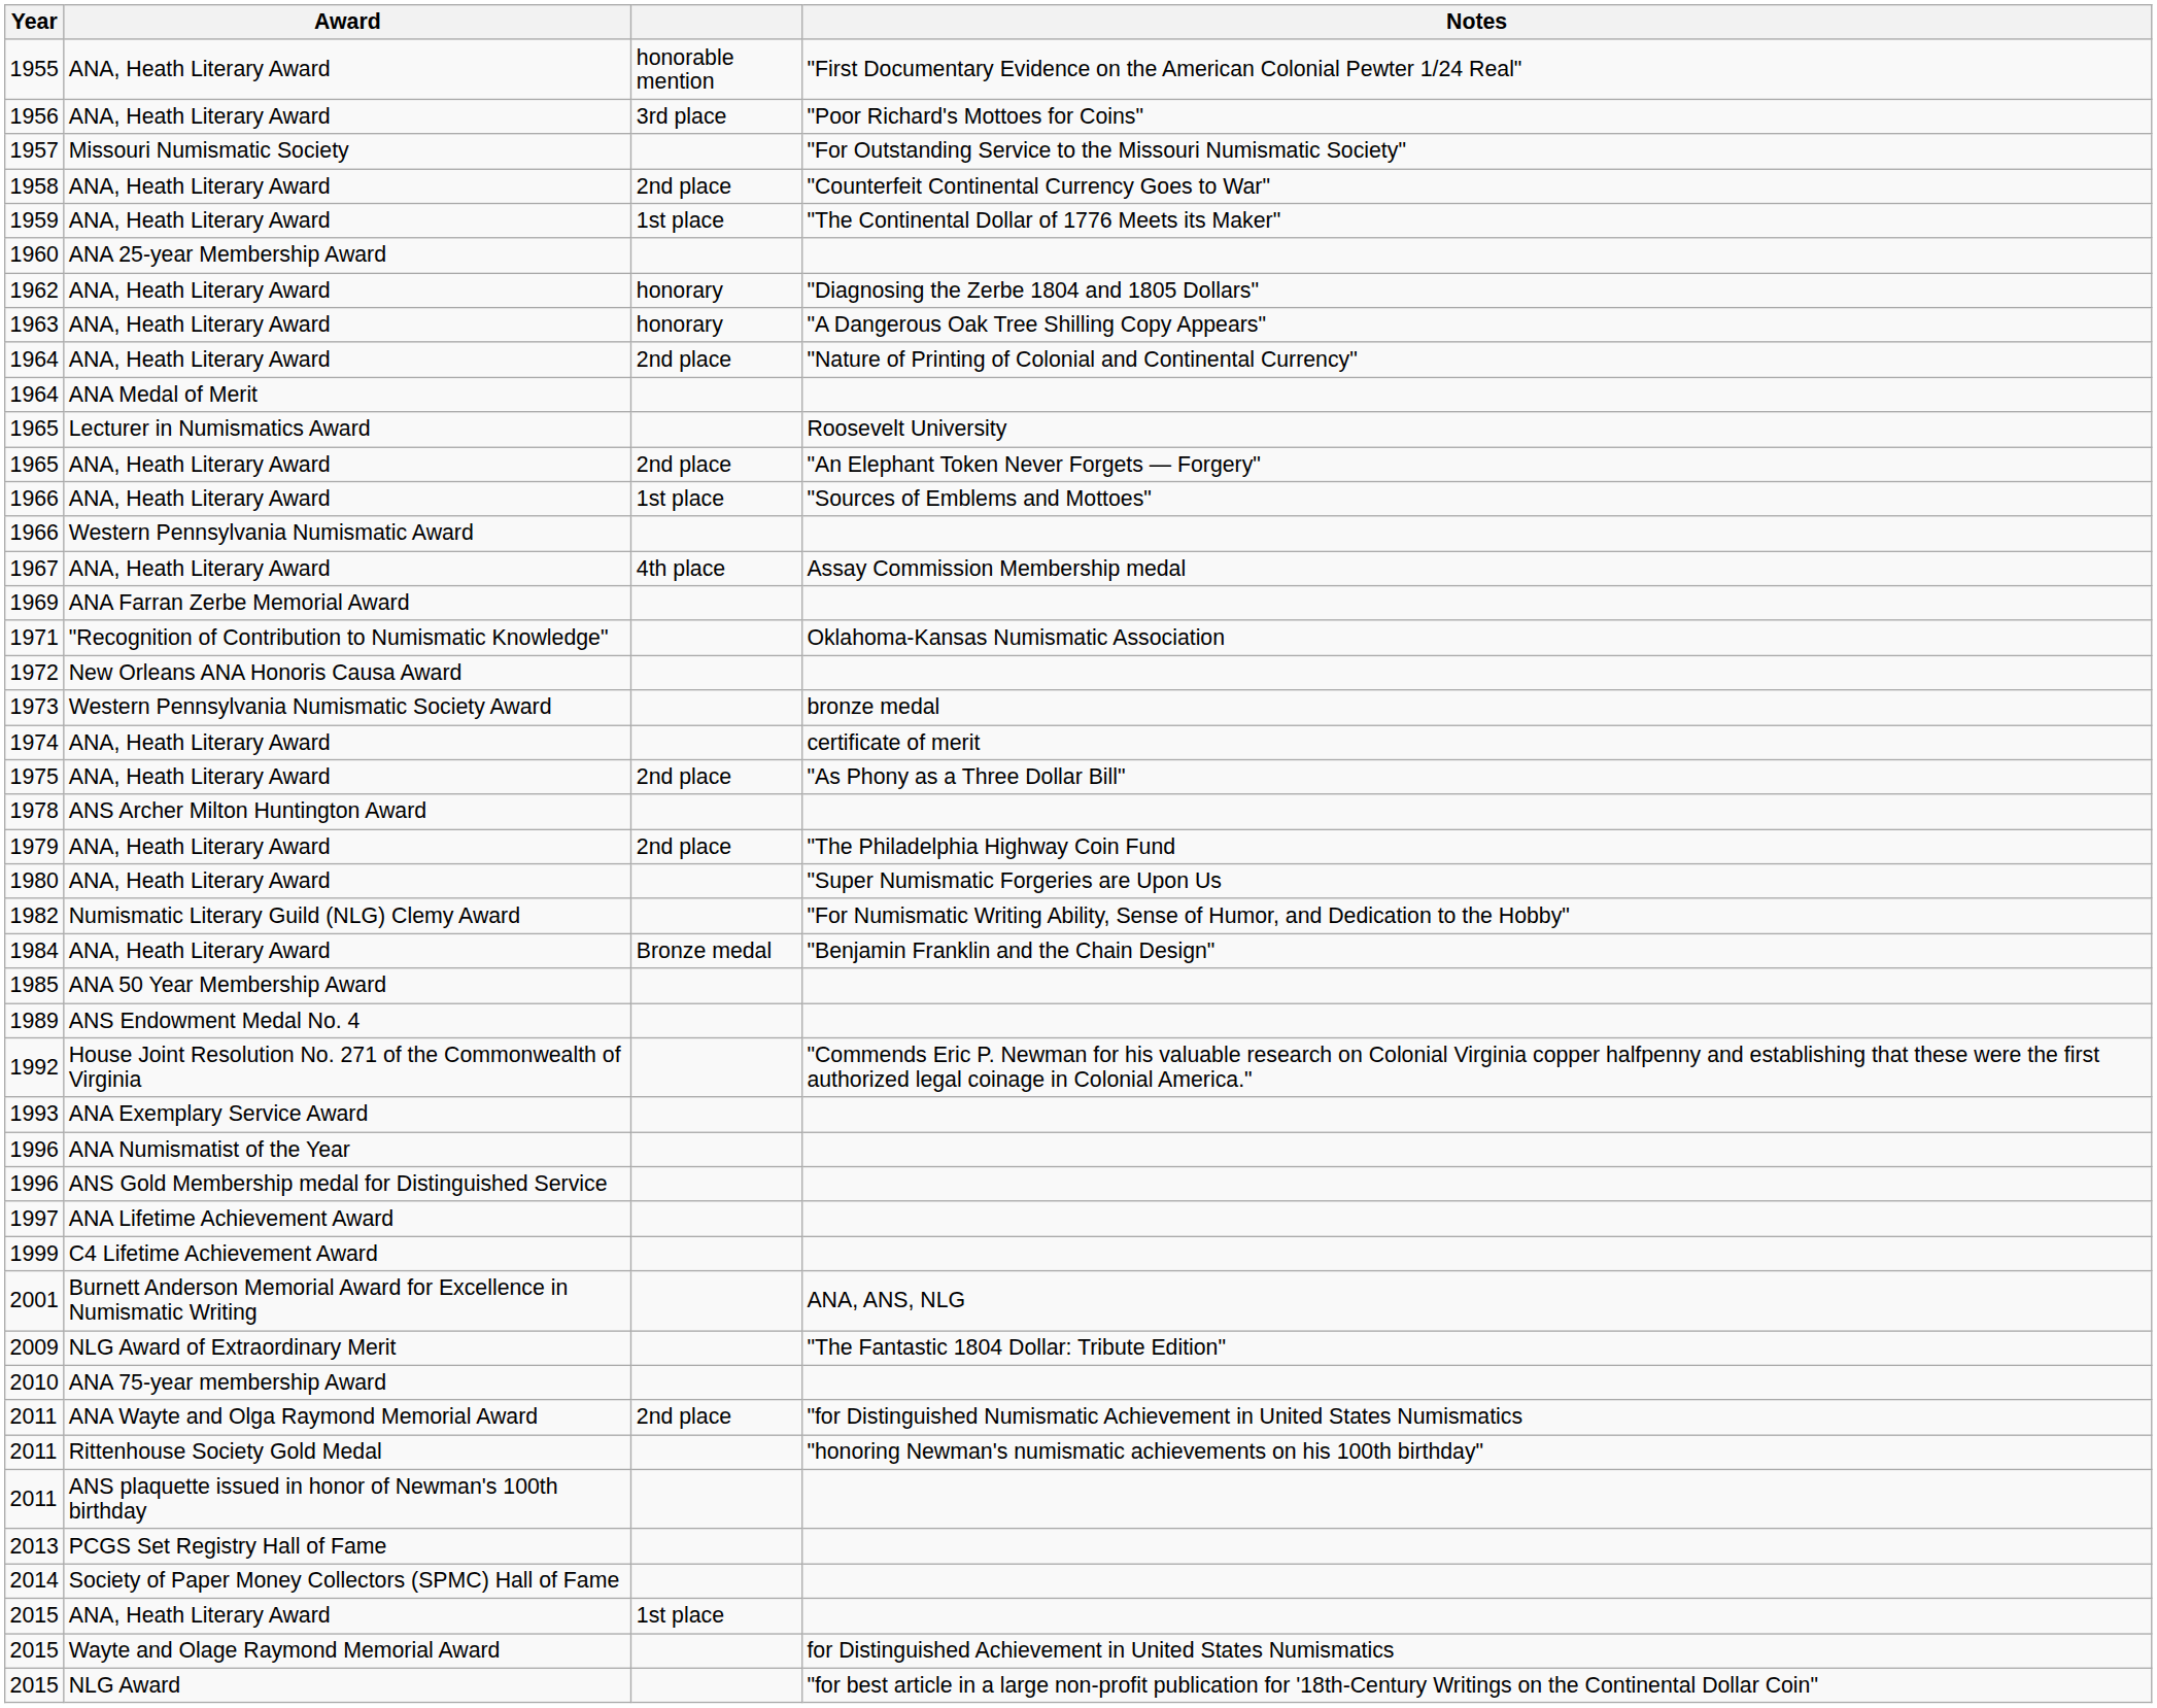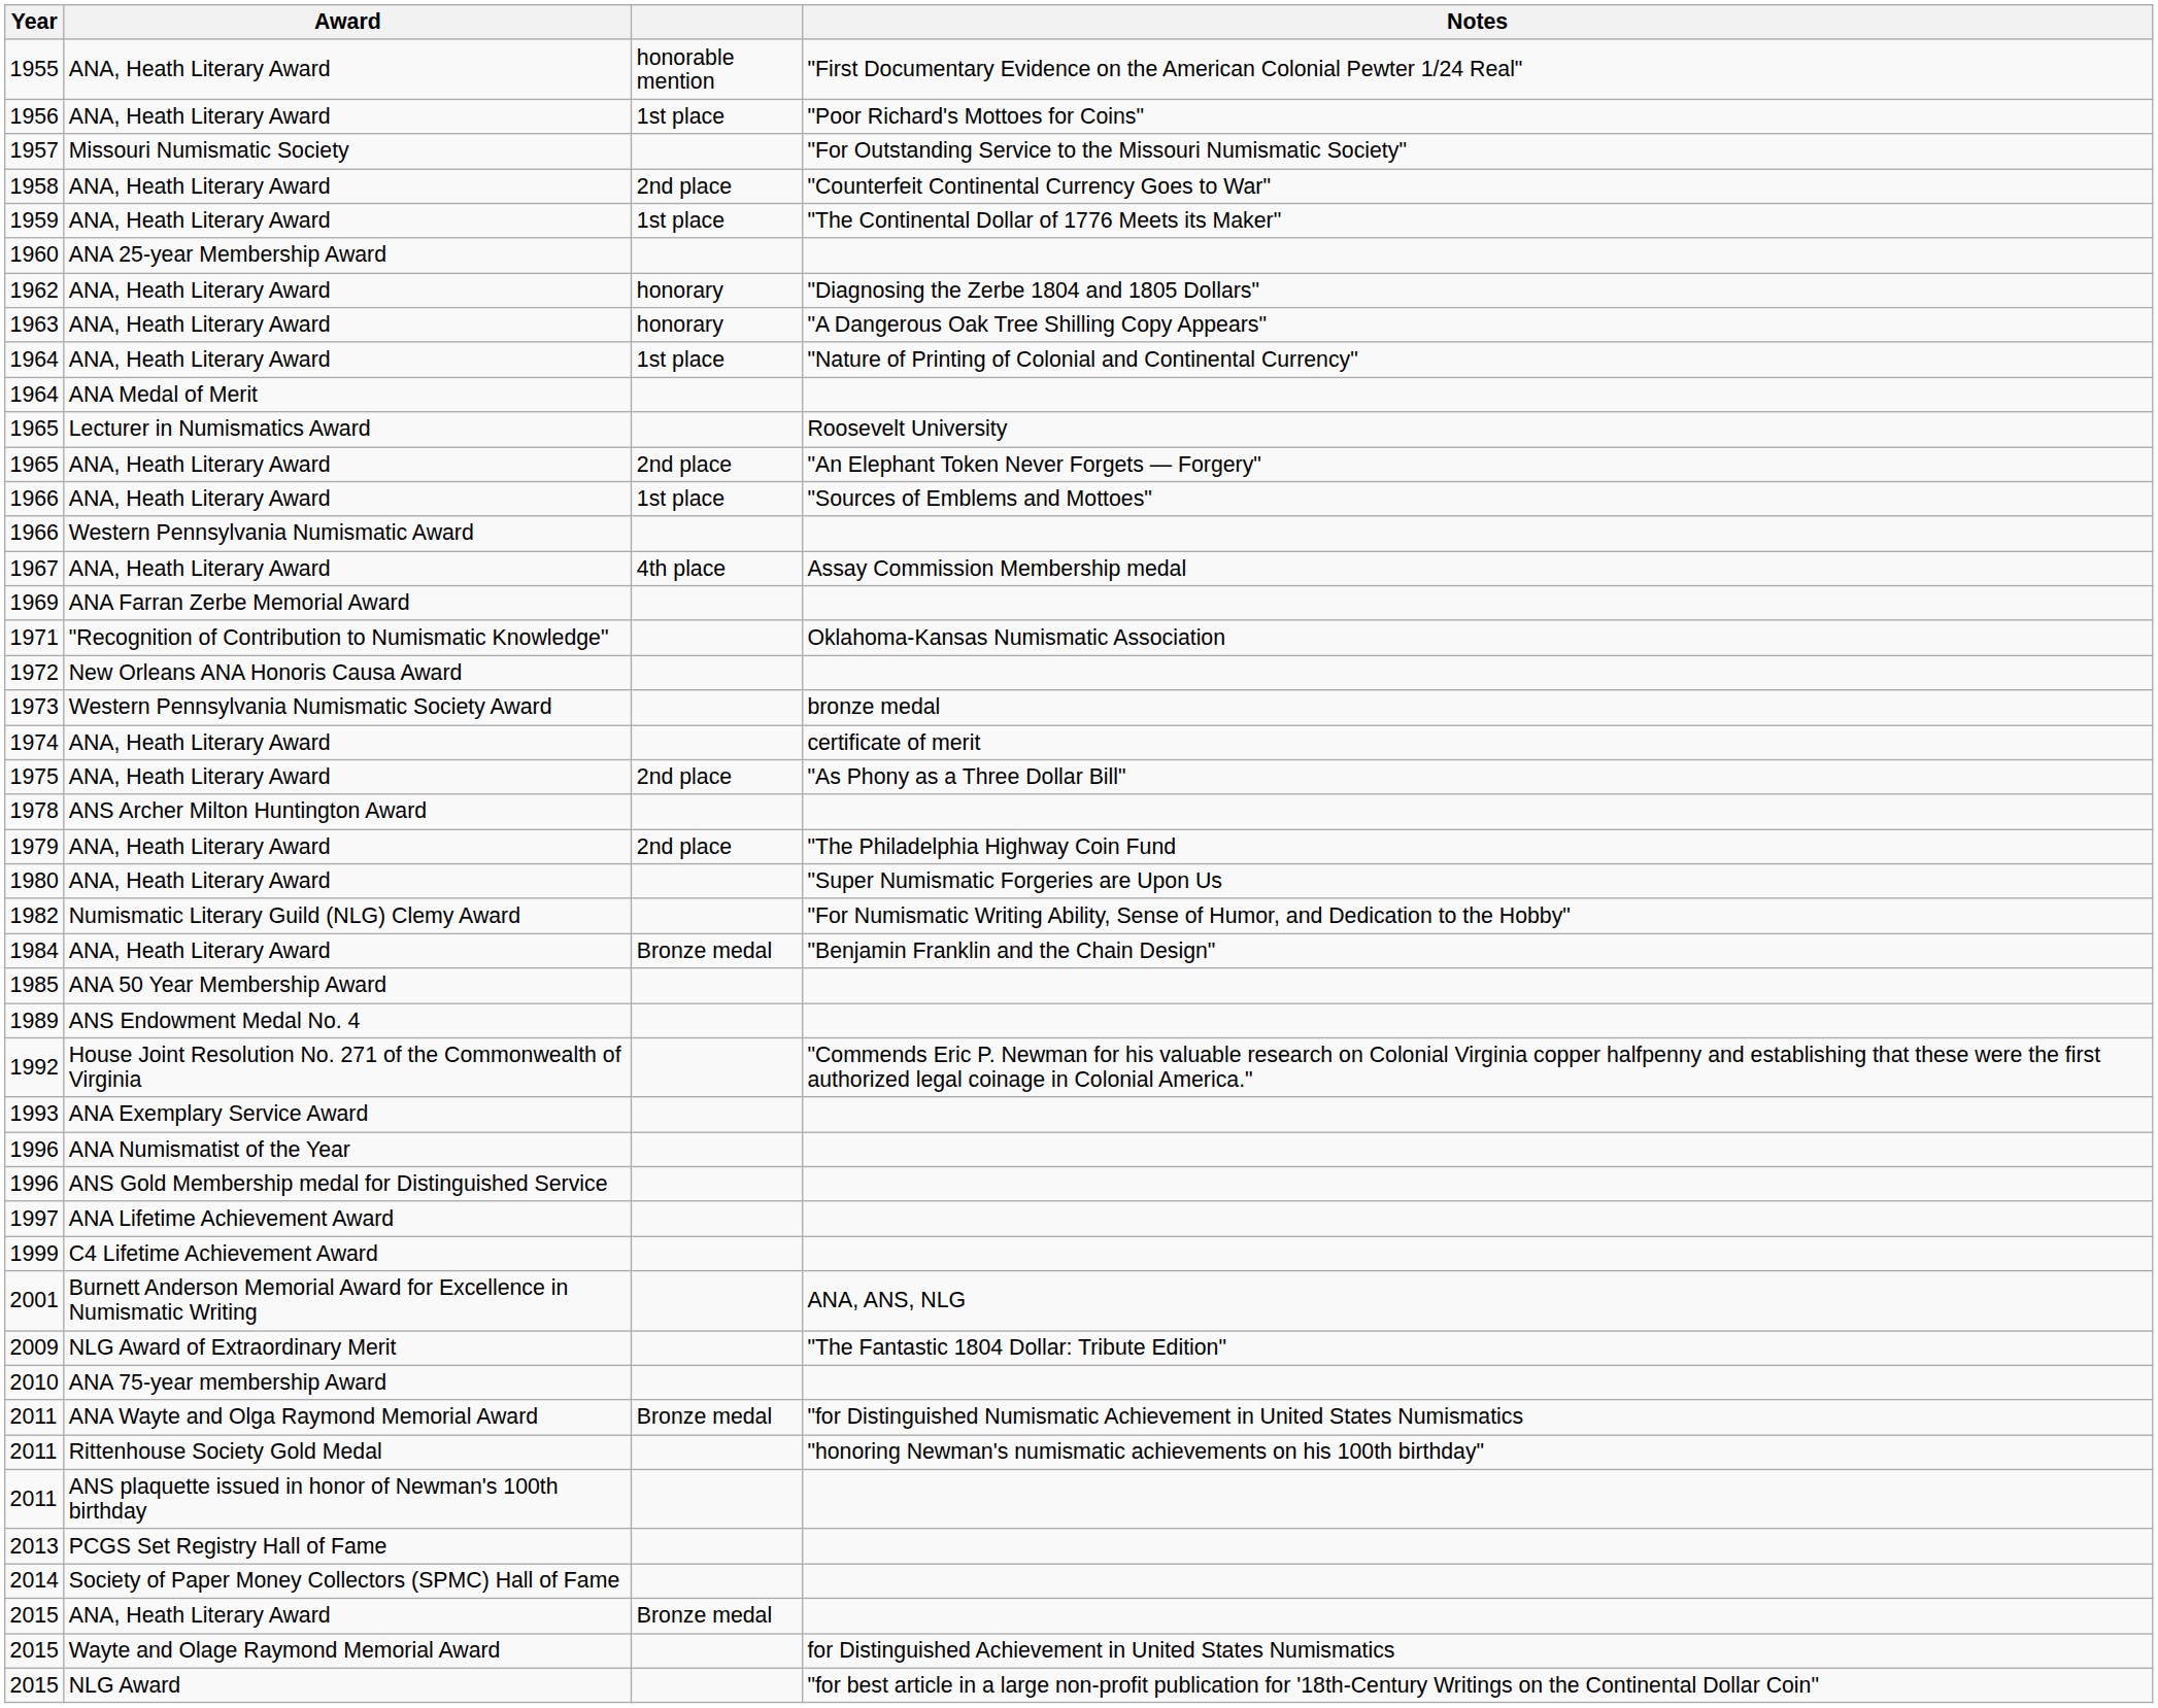1956 | column 3: 3rd place -> 1st place
1964 / ANA, Heath Literary Award | column 3: 2nd place -> 1st place
2011 / ANA Wayte and Olga Raymond Memorial Award | column 3: 2nd place -> Bronze medal
2015 / ANA, Heath Literary Award | column 3: 1st place -> Bronze medal
